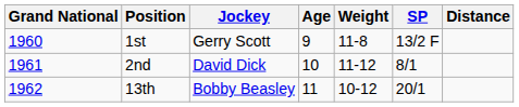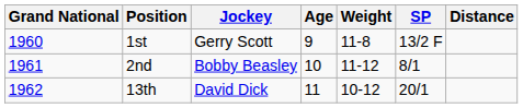2nd | Jockey: David Dick -> Bobby Beasley
13th | Jockey: Bobby Beasley -> David Dick
